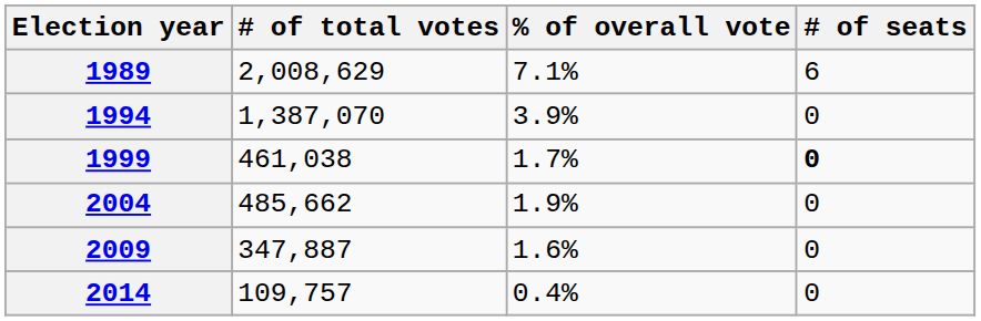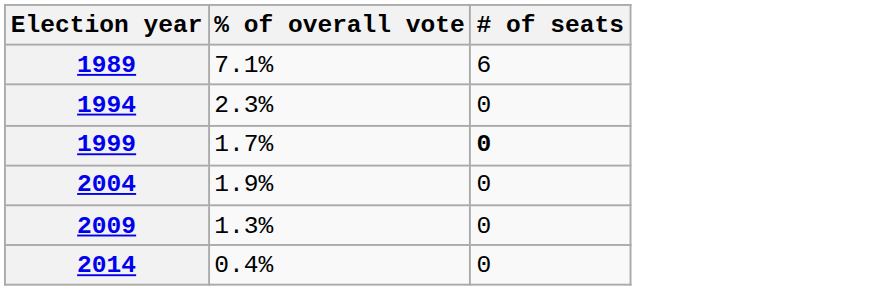- column: # of total votes | 2,008,629 | 1,387,070 | 461,038 | 485,662 | 347,887 | 109,757
1994 | % of overall vote: 3.9% -> 2.3%
2009 | % of overall vote: 1.6% -> 1.3%
